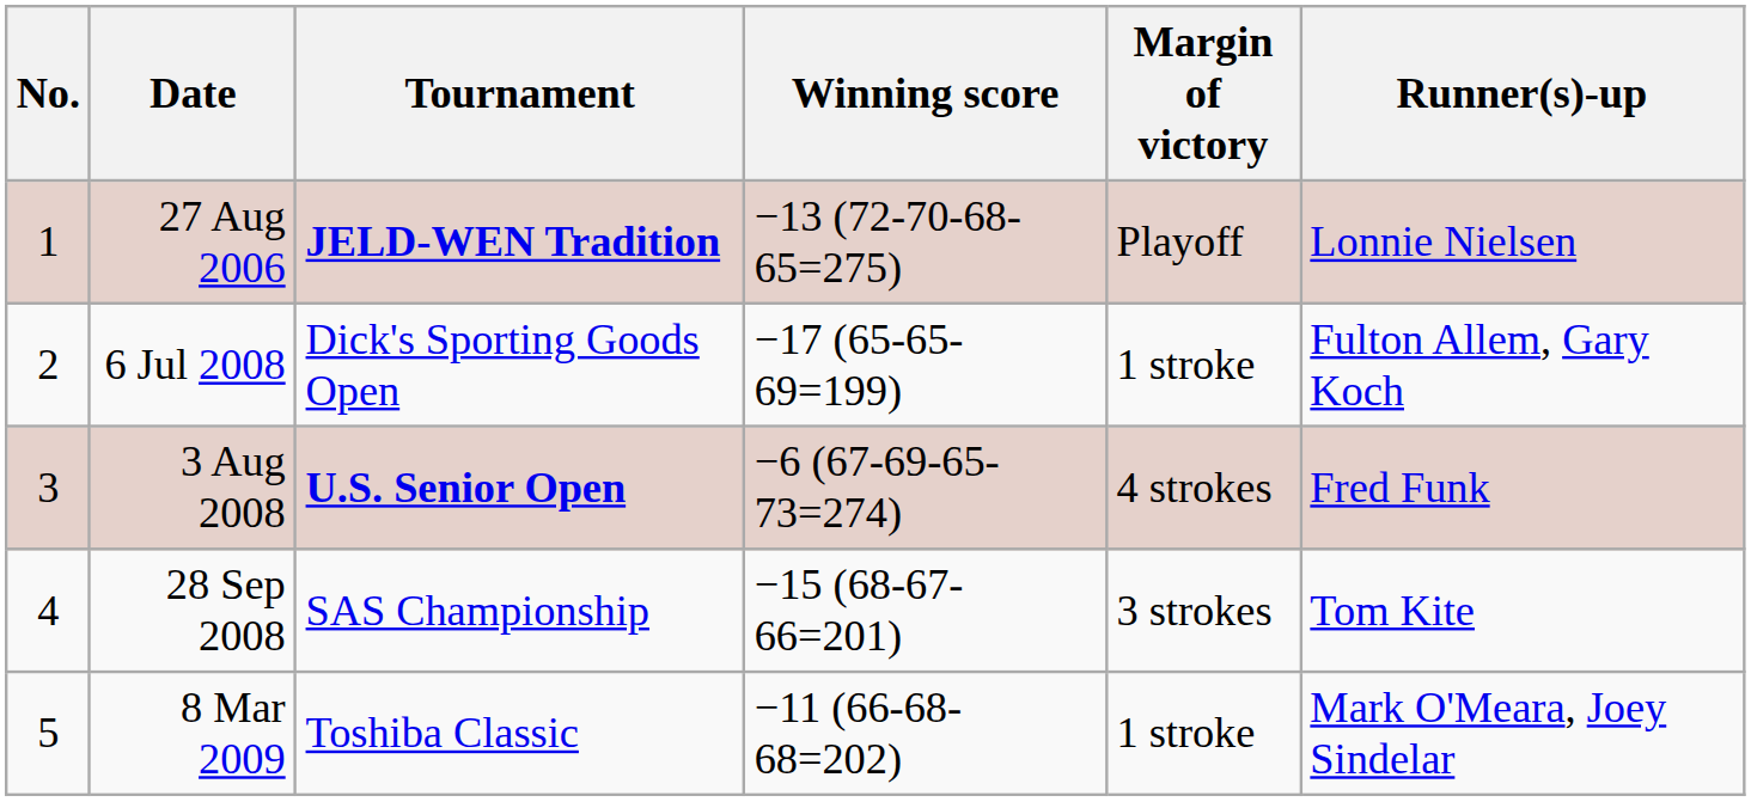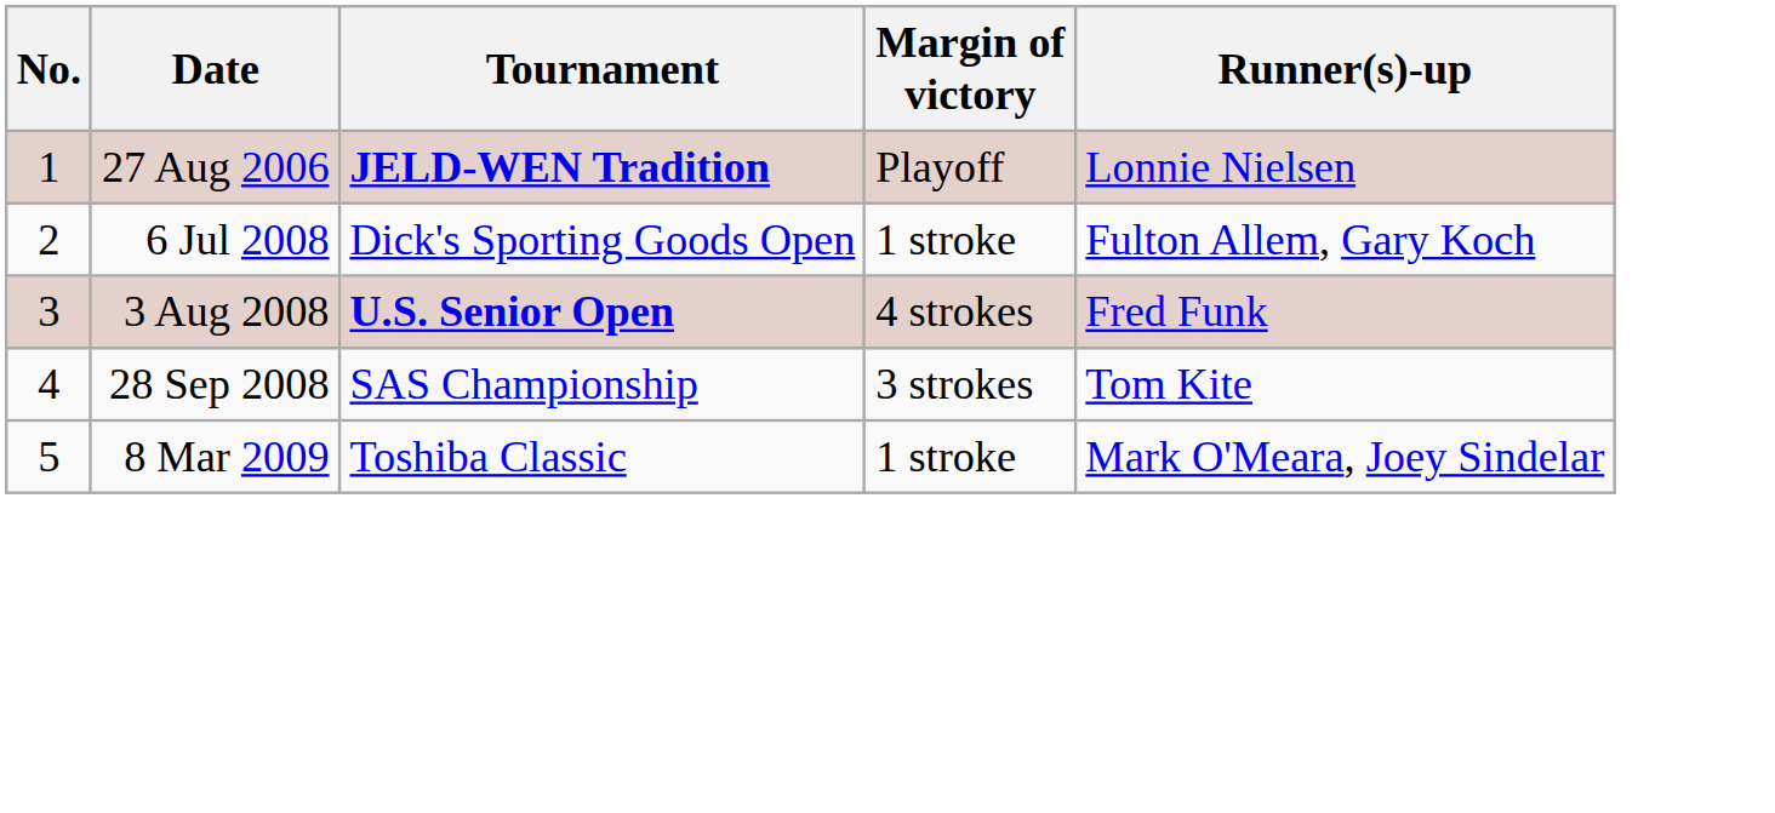- column: Winning score | −13 (72-70-68-65=275) | −17 (65-65-69=199) | −6 (67-69-65-73=274) | −15 (68-67-66=201) | −11 (66-68-68=202)
